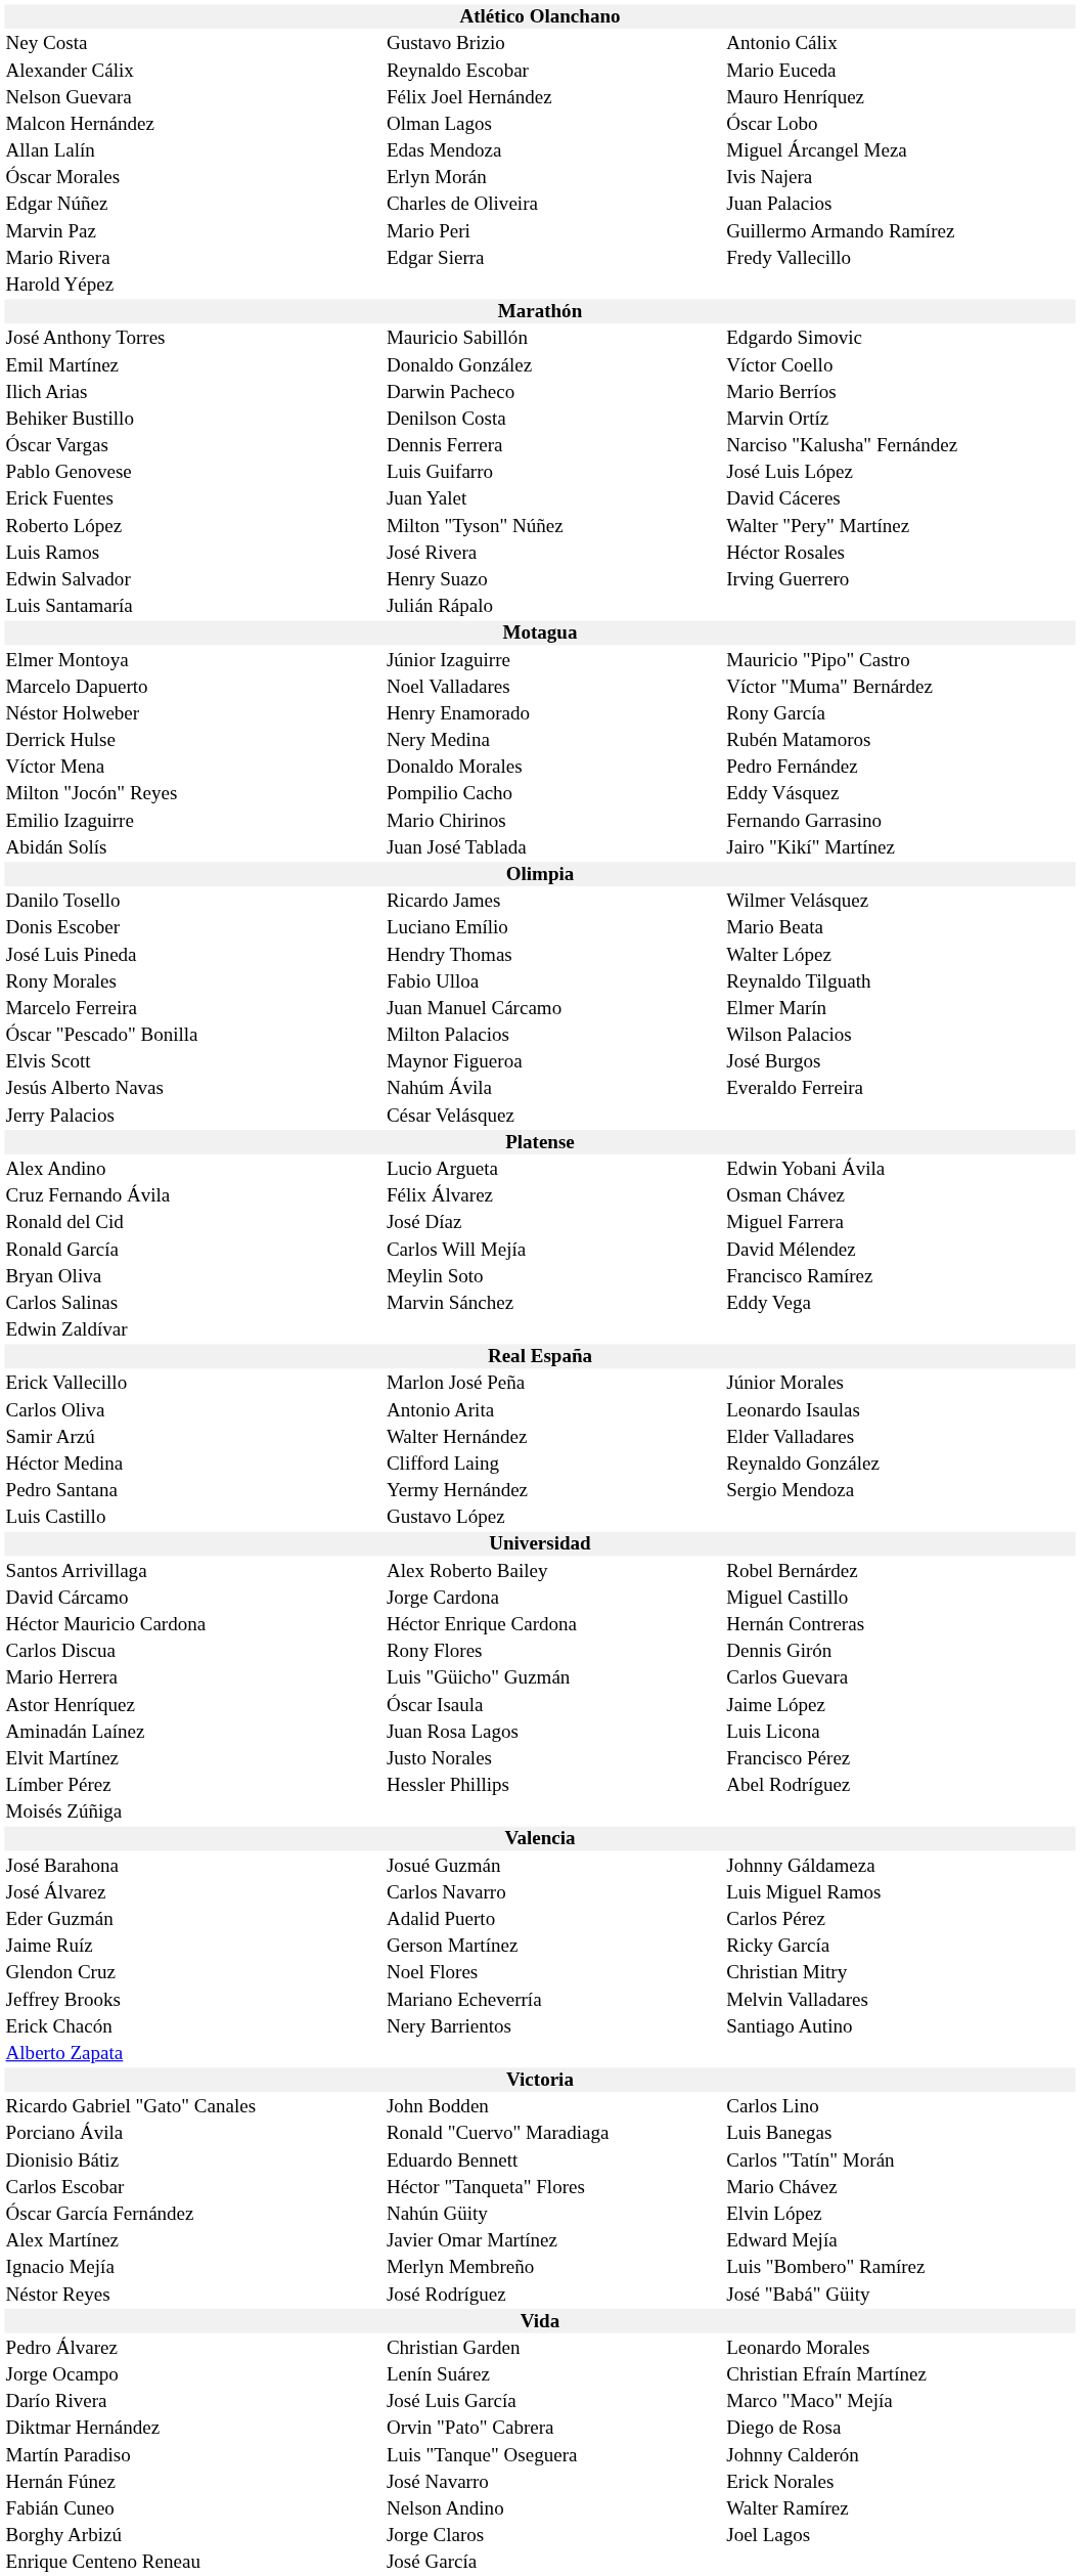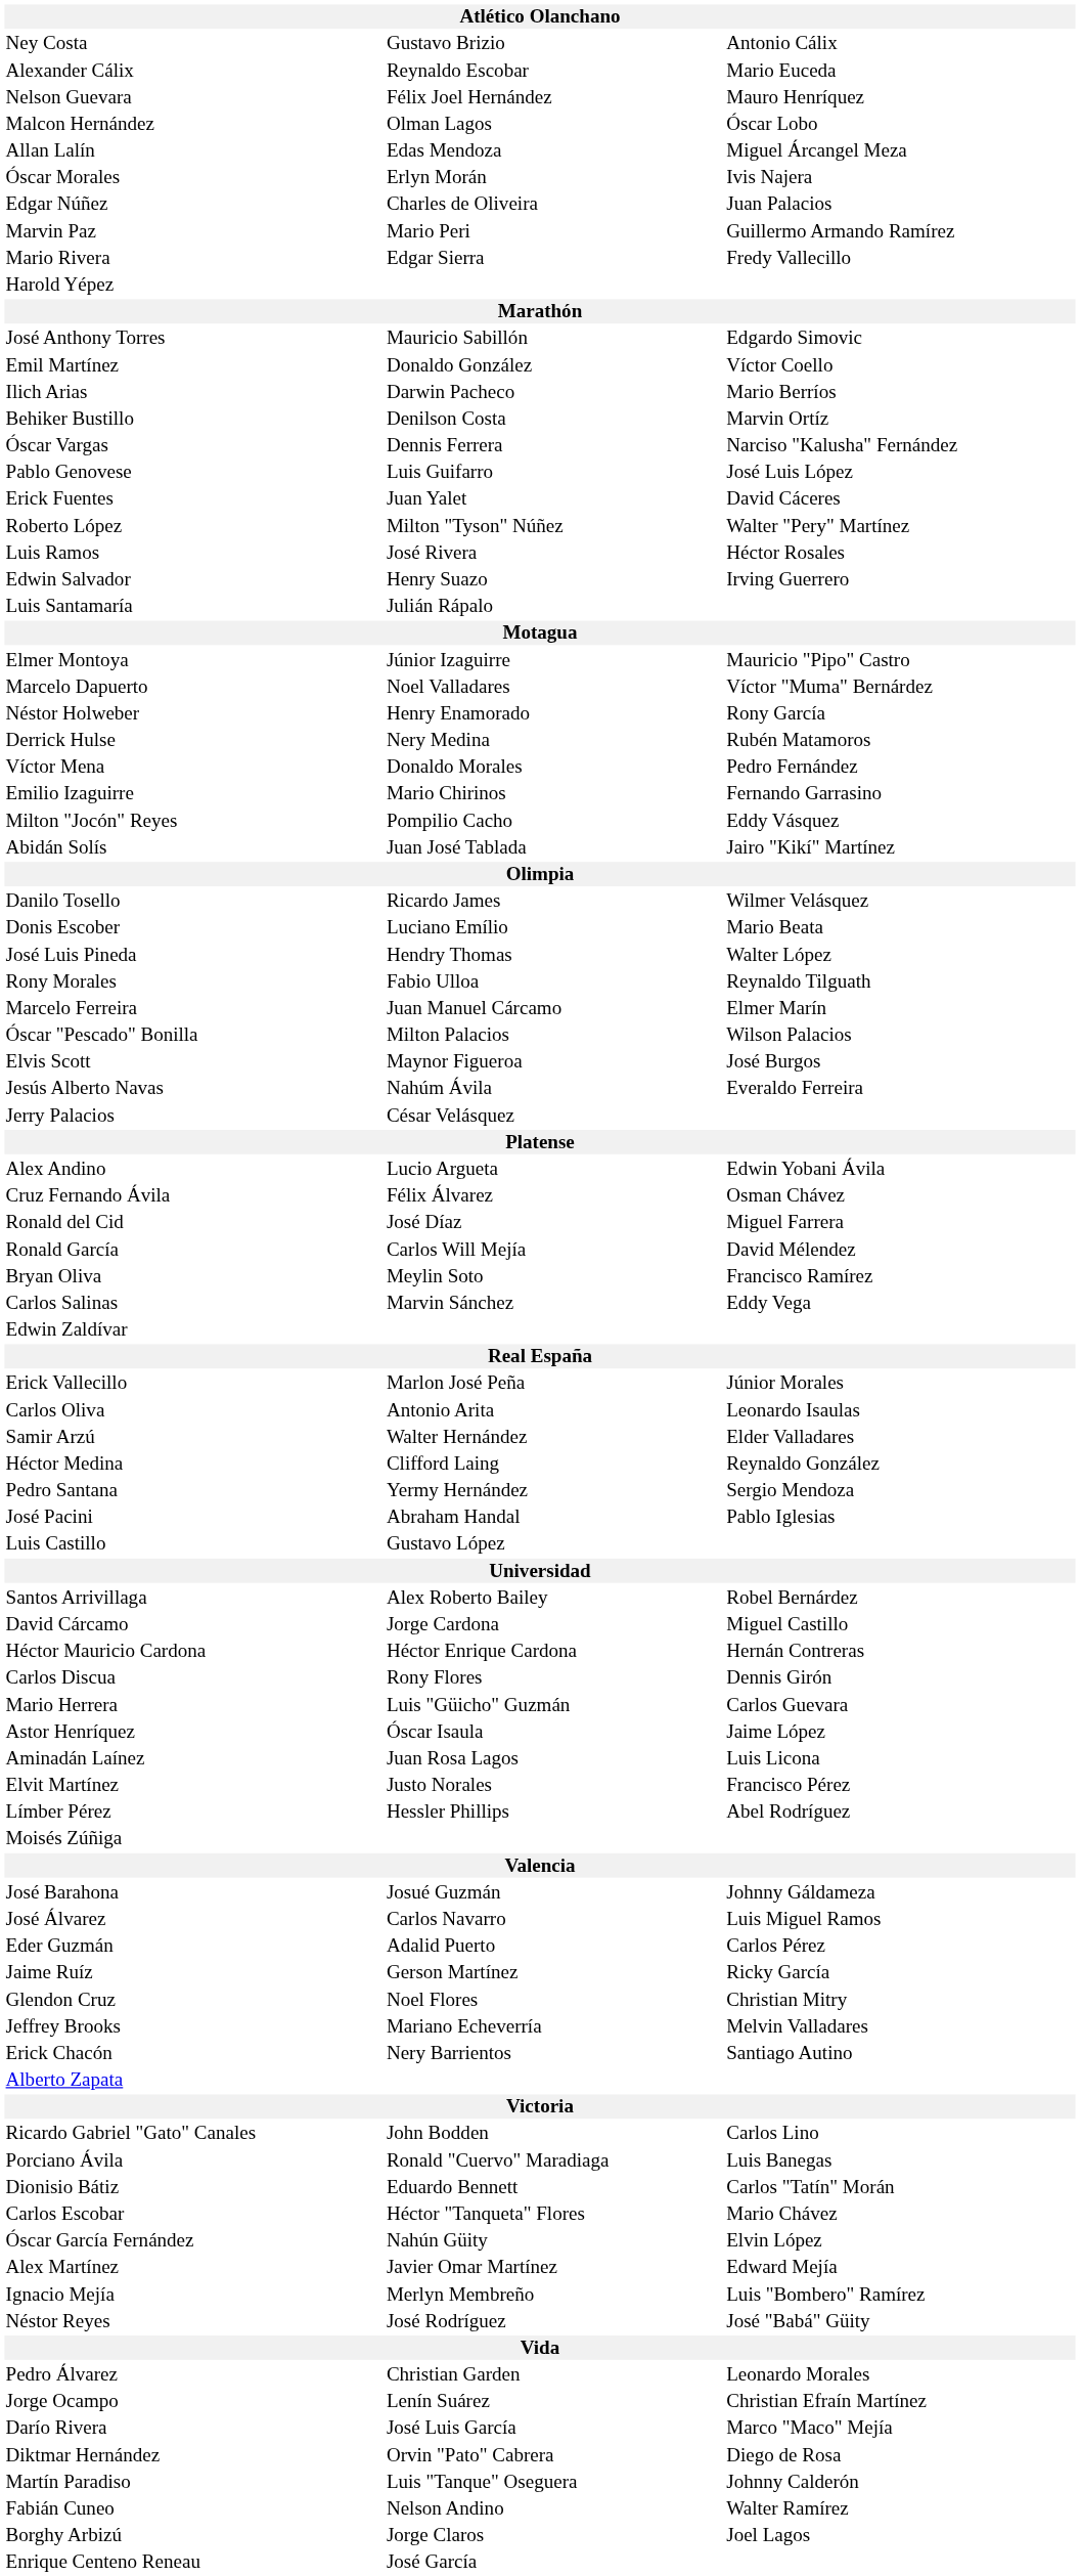rows swapped: Milton "Jocón" Reyes <-> Emilio Izaguirre
+ row: José Pacini | Abraham Handal | Pablo Iglesias
- row: Hernán Fúnez | José Navarro | Erick Norales
